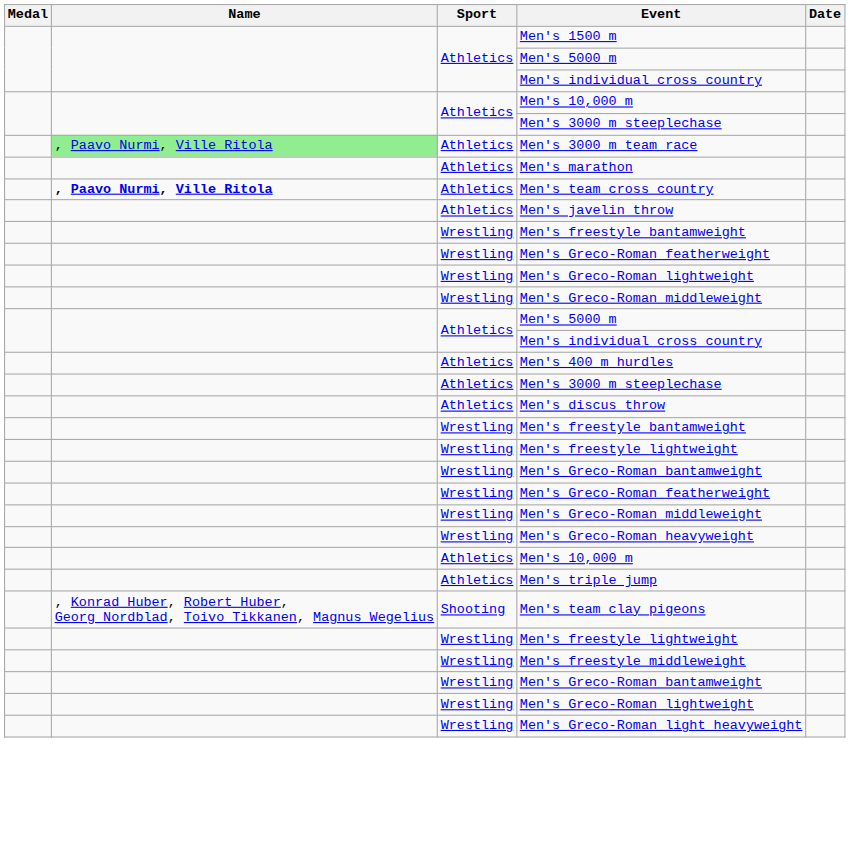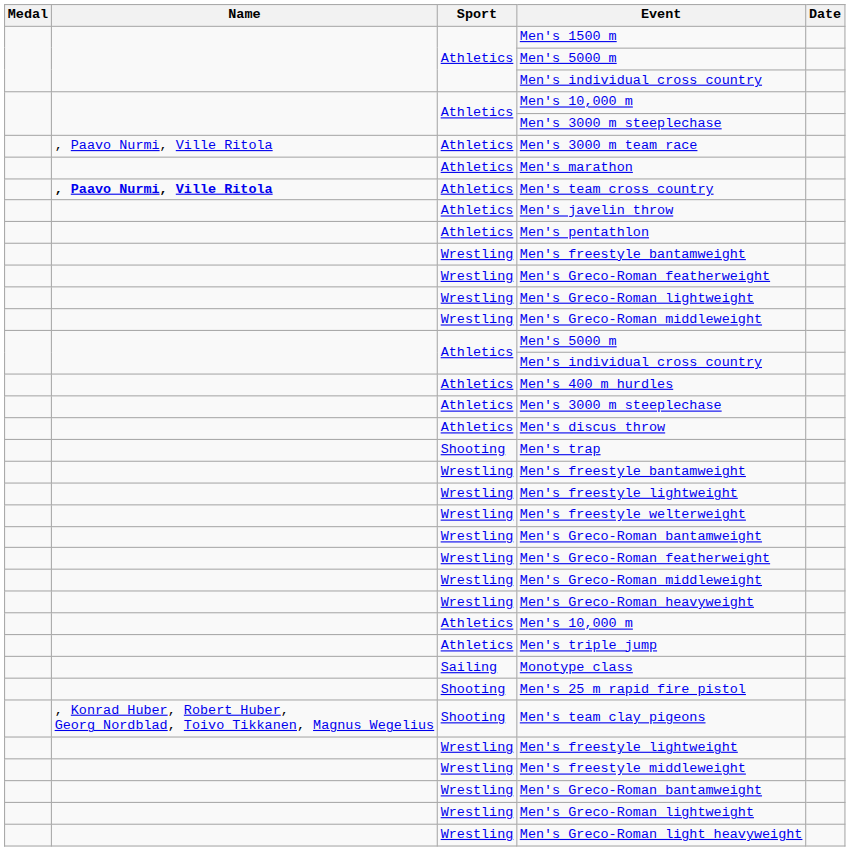Men's 3000 m team race | Name: lightgreen background -> no background
+ row: Athletics | Men's pentathlon
+ row: Shooting | Men's trap
+ row: Wrestling | Men's freestyle welterweight
+ row: Sailing | Monotype class
+ row: Shooting | Men's 25 m rapid fire pistol
